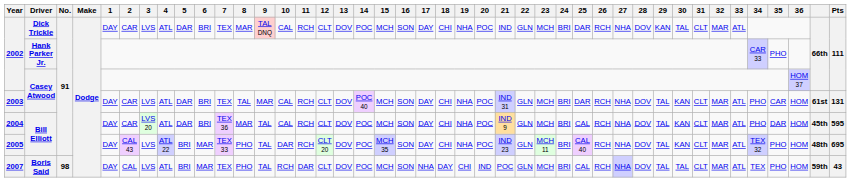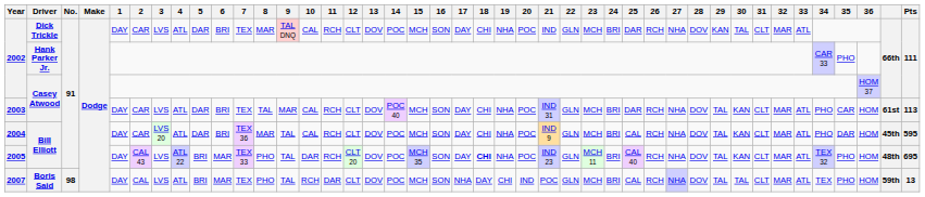2003 | Pts: 131 -> 113
2005 | 18: normal -> bold
2007 | Pts: 43 -> 13
